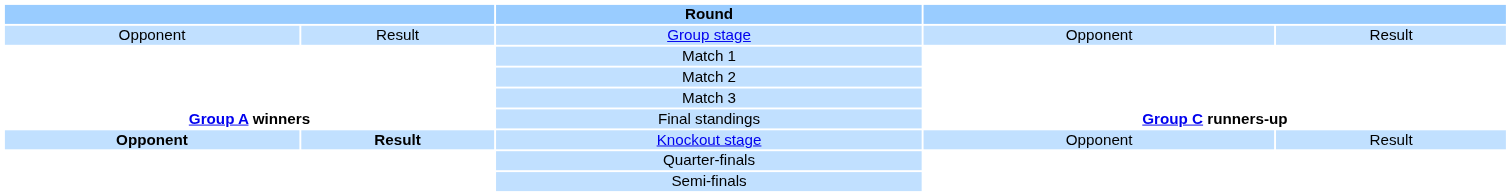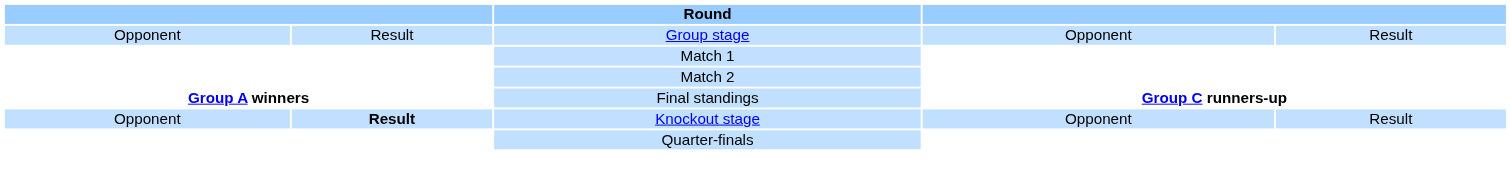- row: Match 3
Knockout stage | column 1: bold -> normal
- row: Semi-finals
